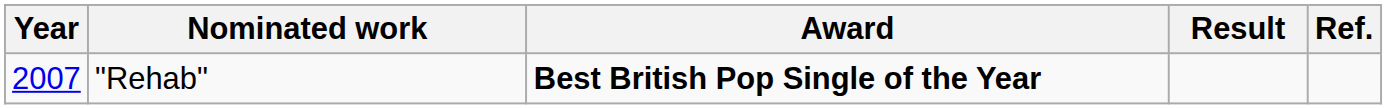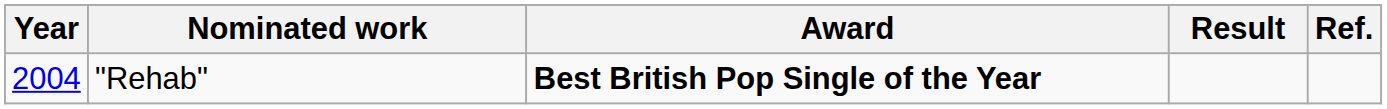"Rehab" | Year: 2007 -> 2004
